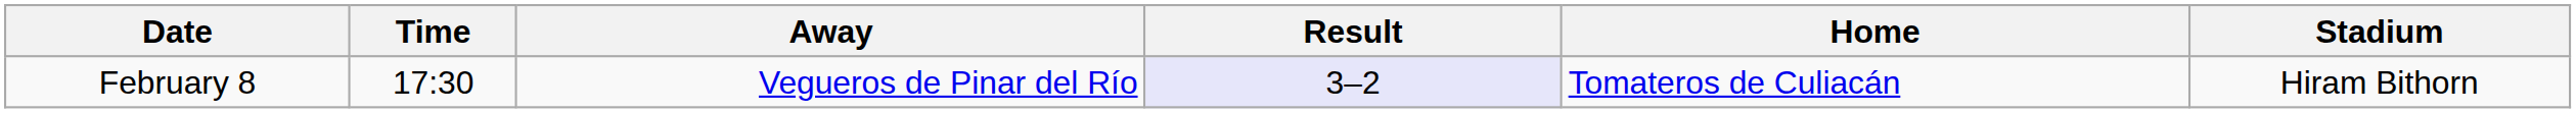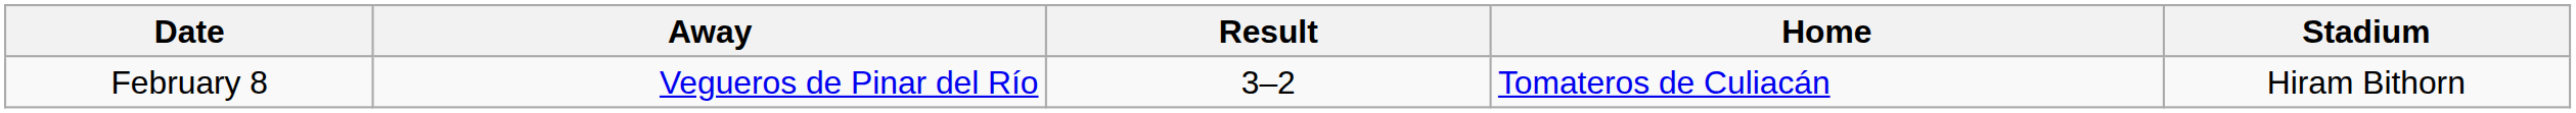- column: Time | 17:30
February 8 | Result: lavender background -> no background
